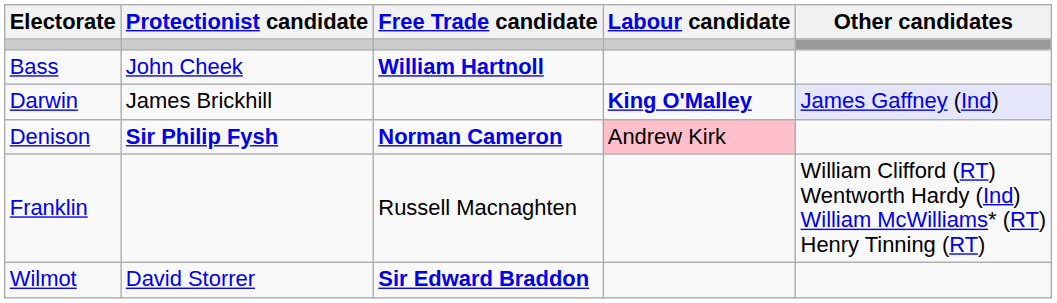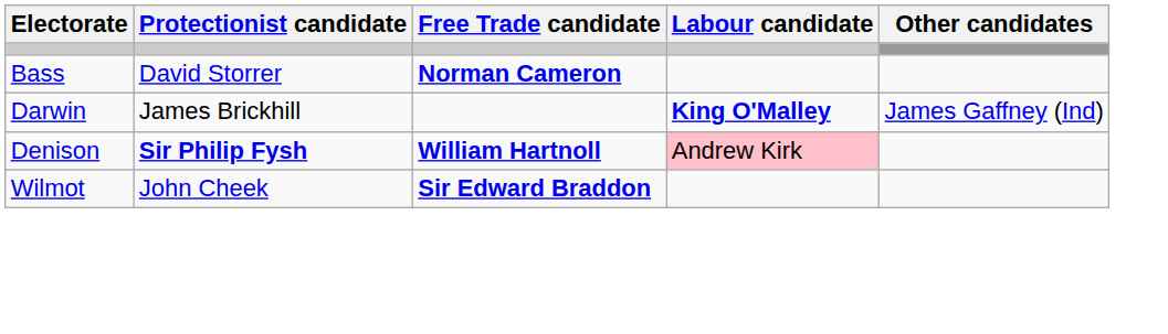Bass | Protectionist candidate: John Cheek -> David Storrer
Bass | Free Trade candidate: William Hartnoll -> Norman Cameron
Darwin | Other candidates: lavender background -> no background
Denison | Free Trade candidate: Norman Cameron -> William Hartnoll
- row: Franklin | Russell Macnaghten | William Clifford (RT) Wentworth Hardy (Ind) William McWilliams* (RT) Henry Tinning (RT)
Wilmot | Protectionist candidate: David Storrer -> John Cheek
